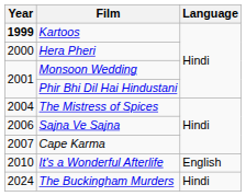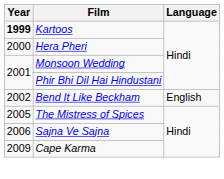+ row: 2002 | Bend It Like Beckham | English
The Mistress of Spices | Year: 2004 -> 2005
Cape Karma | Year: 2007 -> 2009
- row: 2010 | It's a Wonderful Afterlife | English
- row: 2024 | The Buckingham Murders | Hindi
